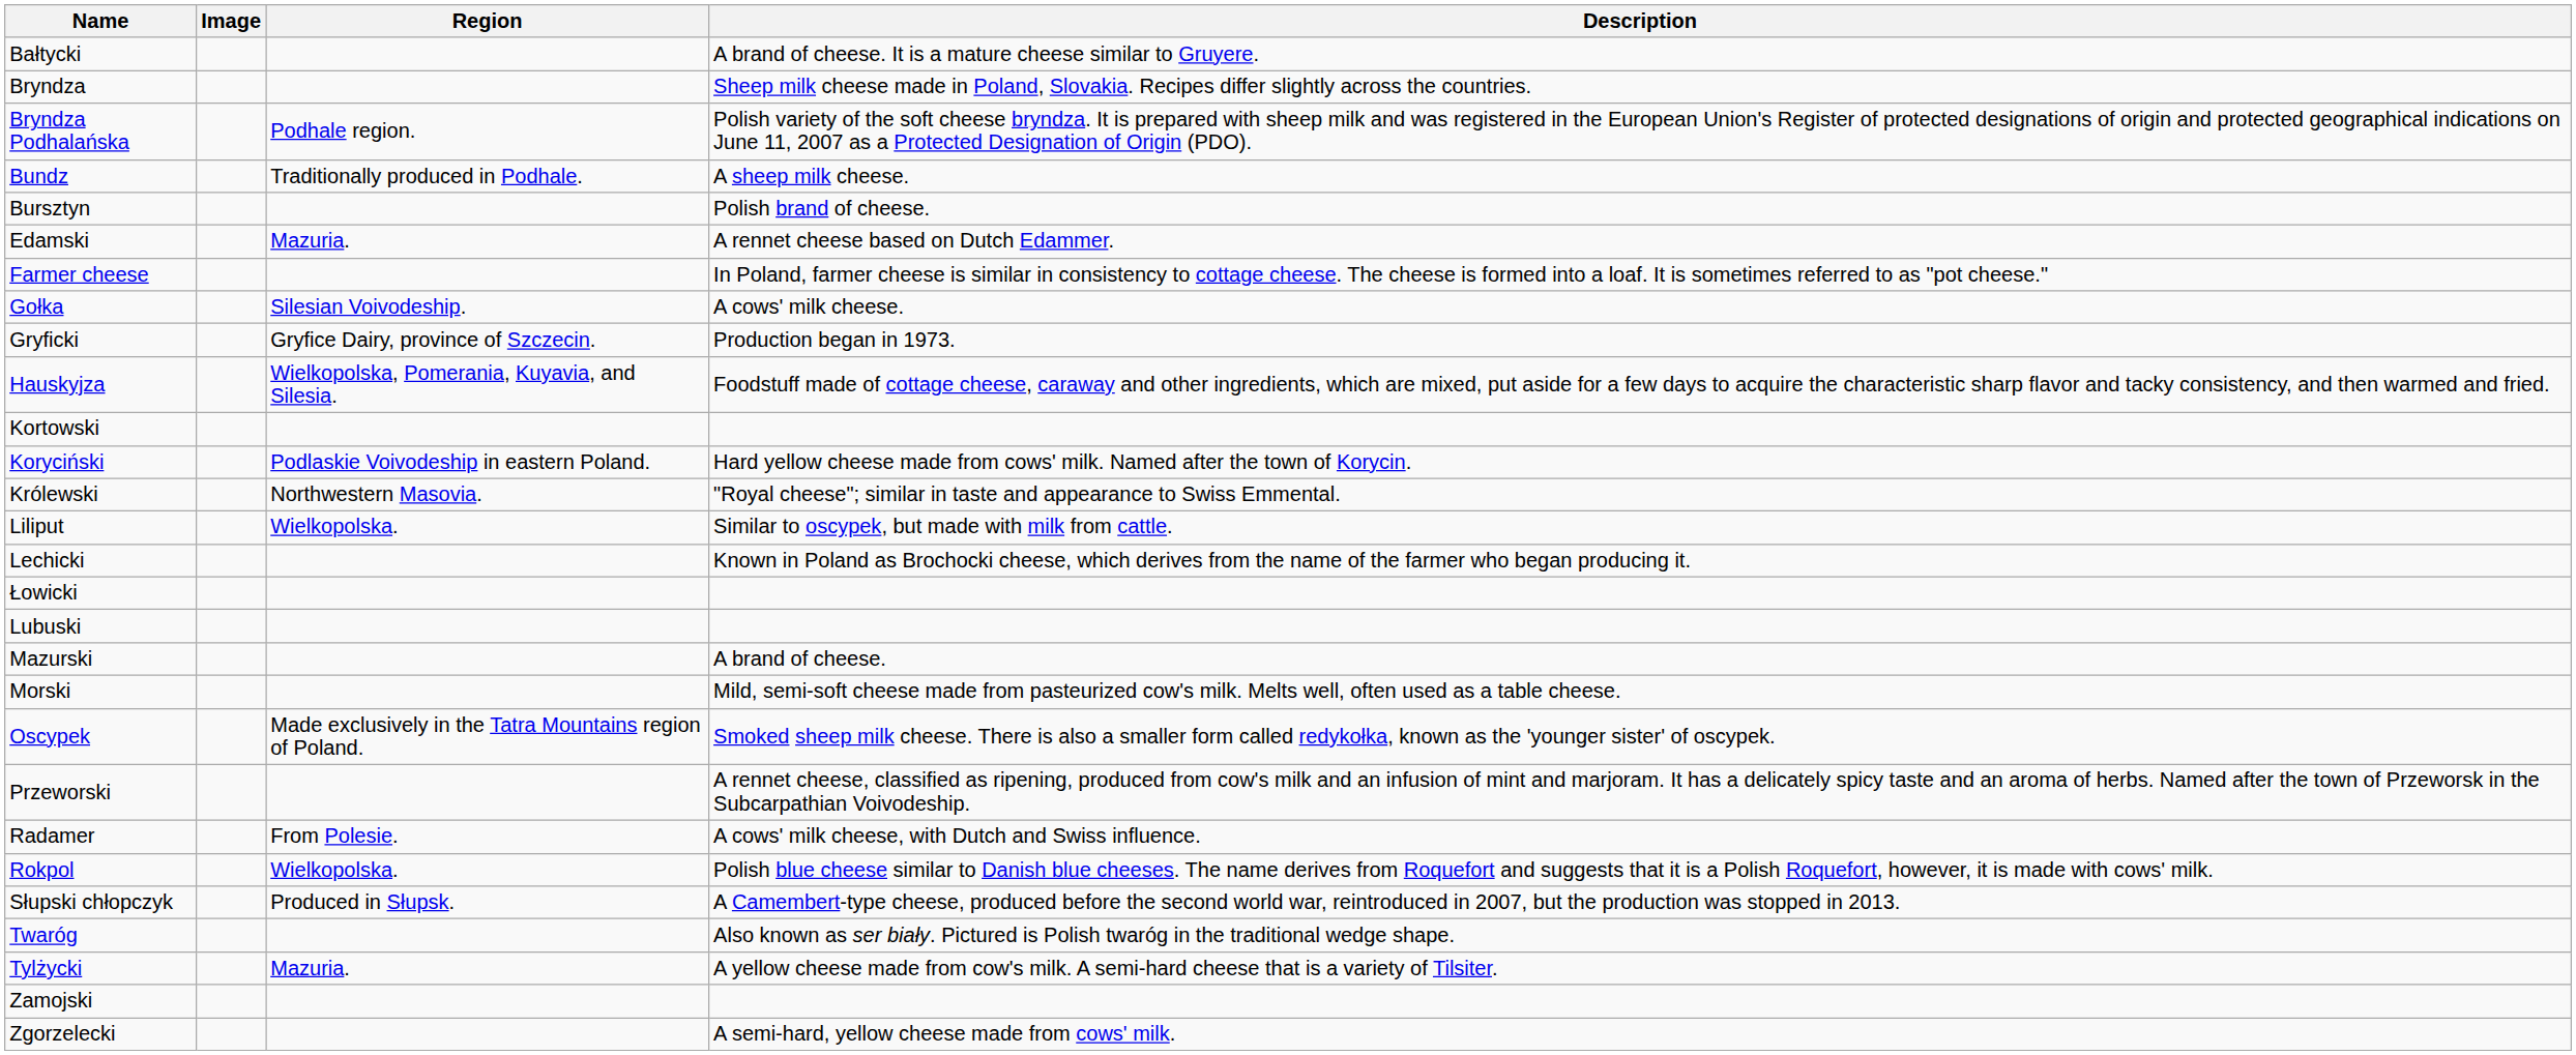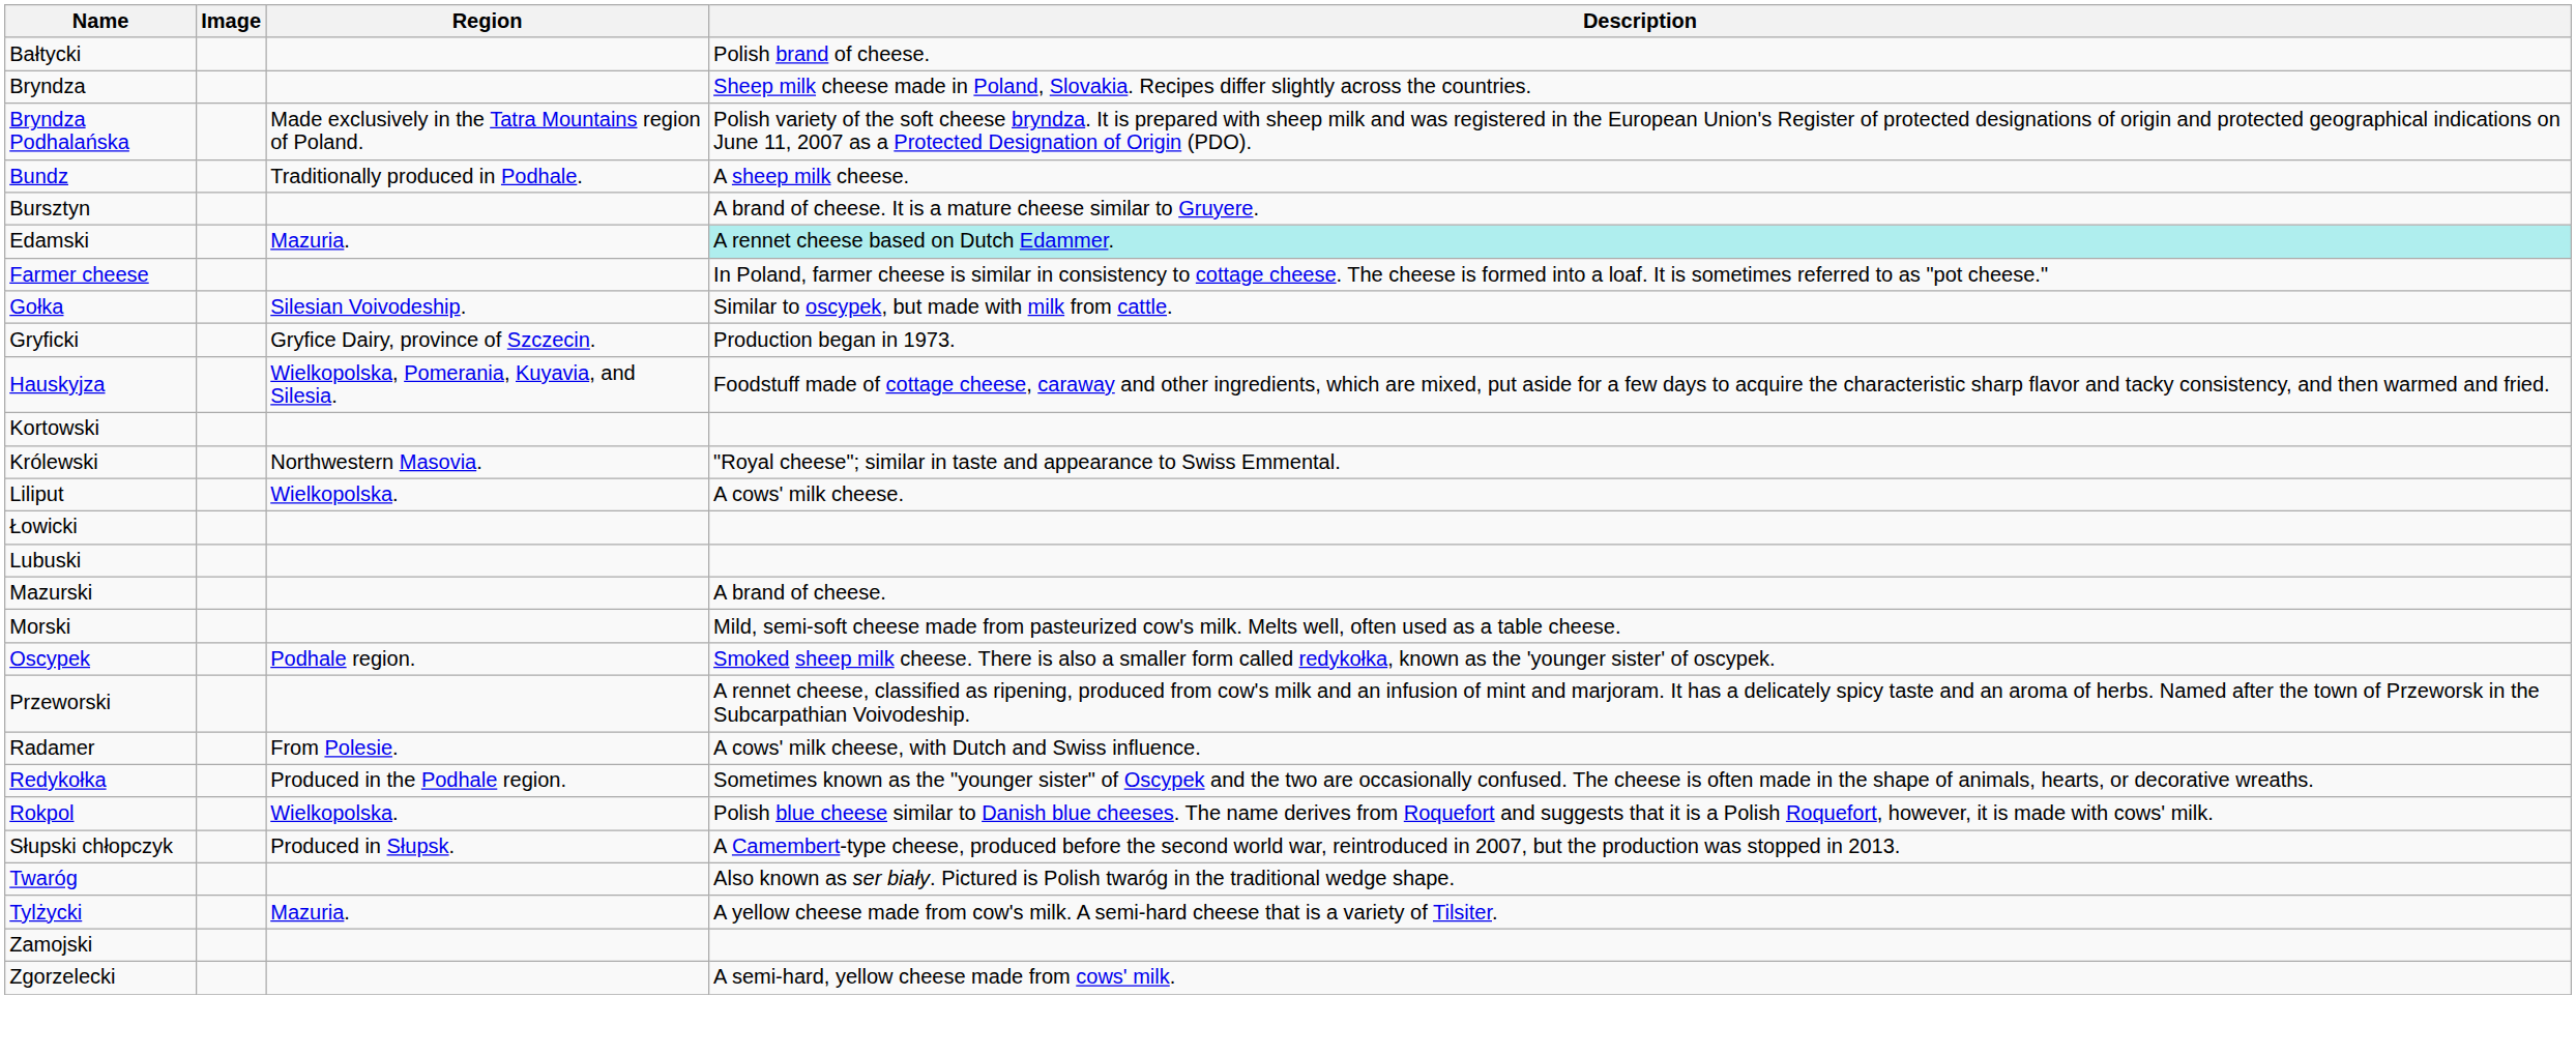Bałtycki | Description: A brand of cheese. It is a mature cheese similar to Gruyere. -> Polish brand of cheese.
Bryndza Podhalańska | Region: Podhale region. -> Made exclusively in the Tatra Mountains region of Poland.
Bursztyn | Description: Polish brand of cheese. -> A brand of cheese. It is a mature cheese similar to Gruyere.
Edamski | Description: no background -> paleturquoise background
Gołka | Description: A cows' milk cheese. -> Similar to oscypek, but made with milk from cattle.
- row: Koryciński | Podlaskie Voivodeship in eastern Poland. | Hard yellow cheese made from cows' milk. Named after the town of Korycin.
Liliput | Description: Similar to oscypek, but made with milk from cattle. -> A cows' milk cheese.
- row: Lechicki | Known in Poland as Brochocki cheese, which derives from the name of the farmer who began producing it.
Oscypek | Region: Made exclusively in the Tatra Mountains region of Poland. -> Podhale region.
+ row: Redykołka | Produced in the Podhale region. | Sometimes known as the "younger sister" of Oscypek and the two are occasionally confused. The cheese is often made in the shape of animals, hearts, or decorative wreaths.
